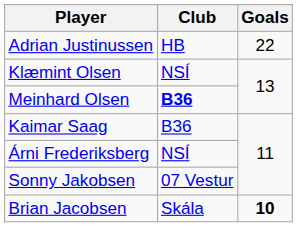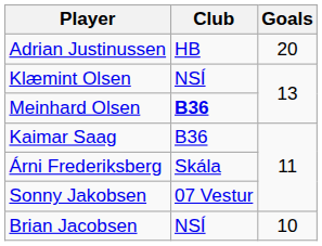Adrian Justinussen | Goals: 22 -> 20
Árni Frederiksberg | Club: NSÍ -> Skála
Brian Jacobsen | Club: Skála -> NSÍ
Brian Jacobsen | Goals: bold -> normal
